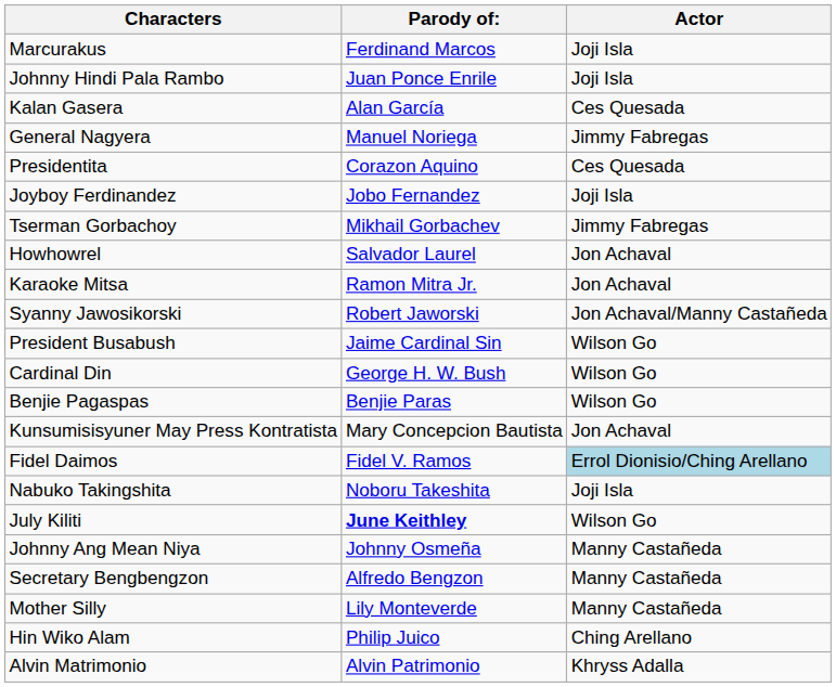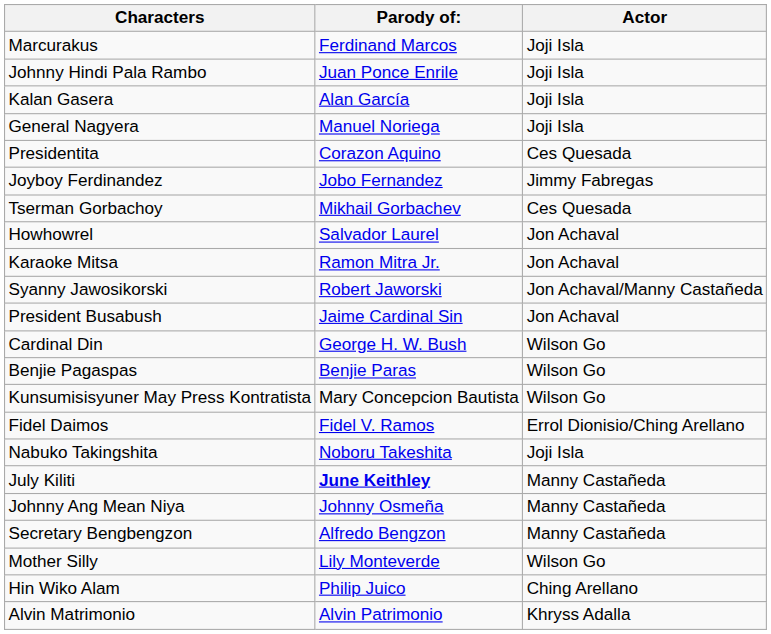Kalan Gasera | Actor: Ces Quesada -> Joji Isla
General Nagyera | Actor: Jimmy Fabregas -> Joji Isla
Joyboy Ferdinandez | Actor: Joji Isla -> Jimmy Fabregas
Tserman Gorbachoy | Actor: Jimmy Fabregas -> Ces Quesada
President Busabush | Actor: Wilson Go -> Jon Achaval
Kunsumisisyuner May Press Kontratista | Actor: Jon Achaval -> Wilson Go
Fidel Daimos | Actor: lightblue background -> no background
July Kiliti | Actor: Wilson Go -> Manny Castañeda
Mother Silly | Actor: Manny Castañeda -> Wilson Go
